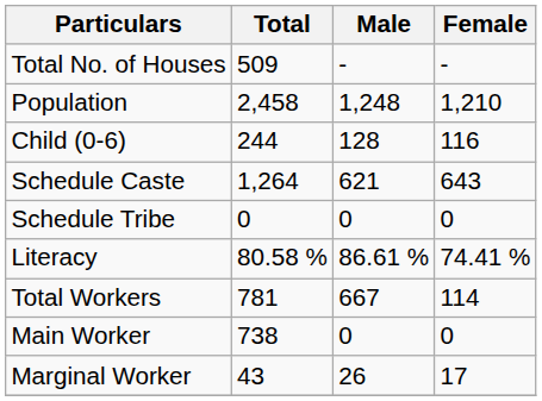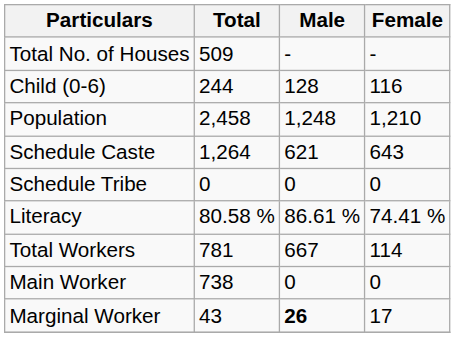rows swapped: Population <-> Child (0-6)
Marginal Worker | Male: normal -> bold
